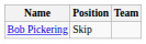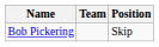columns swapped: Team <-> Position
